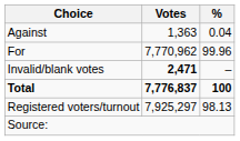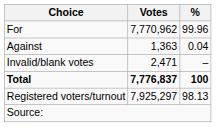rows swapped: For <-> Against
Invalid/blank votes | Votes: bold -> normal
